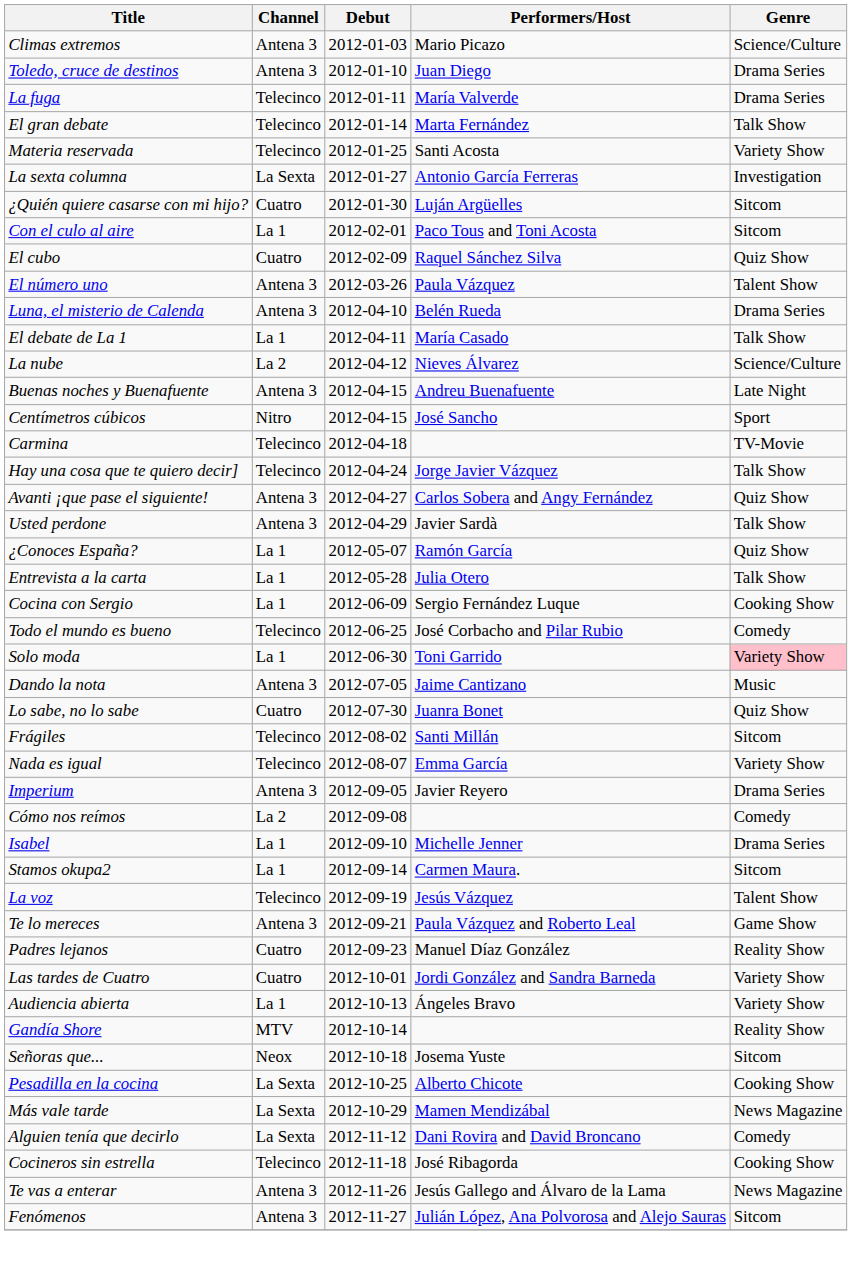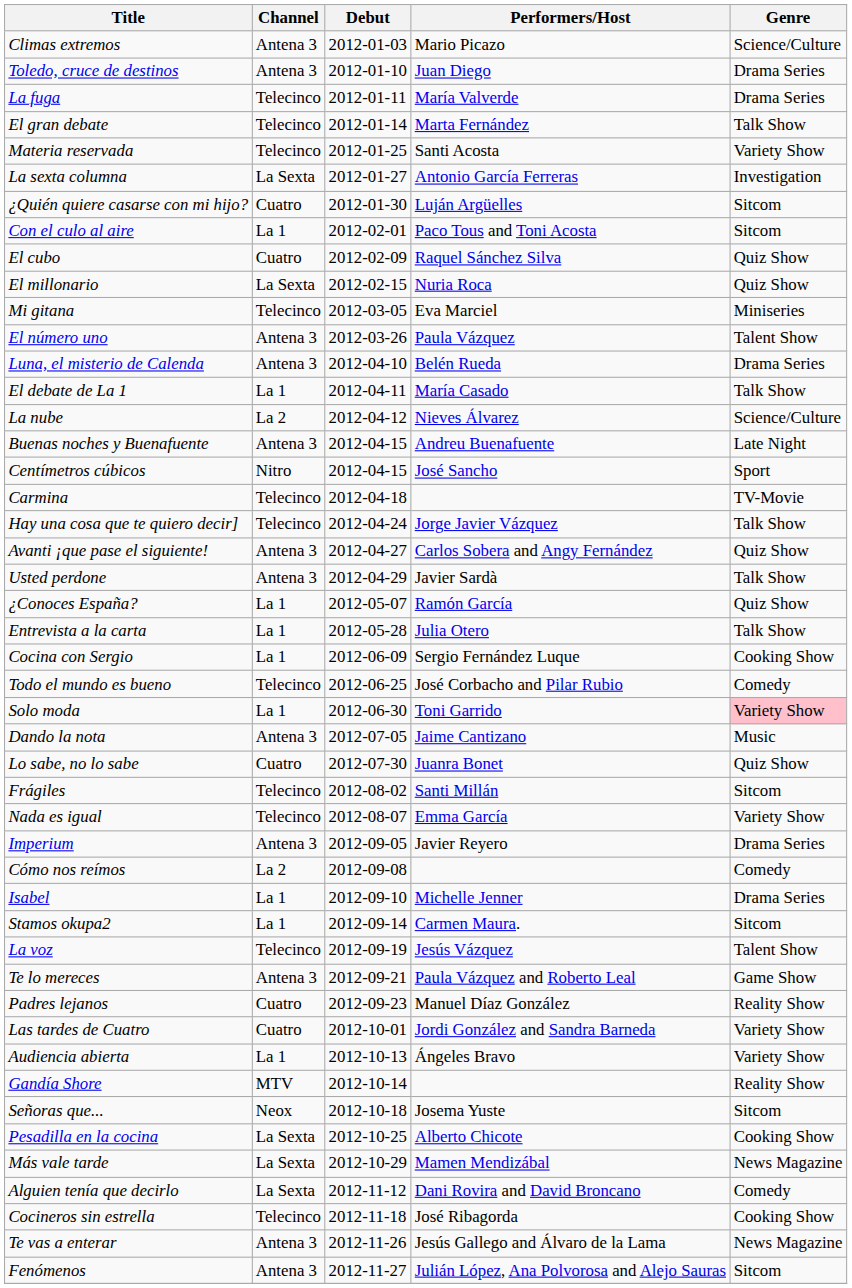+ row: El millonario | La Sexta | 2012-02-15 | Nuria Roca | Quiz Show
+ row: Mi gitana | Telecinco | 2012-03-05 | Eva Marciel | Miniseries
